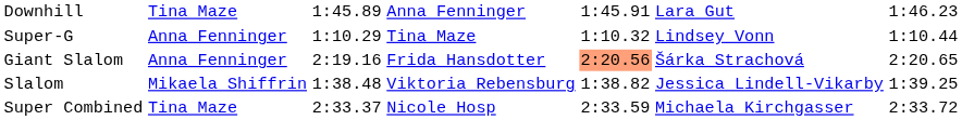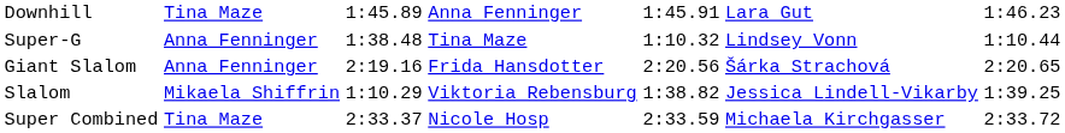Super-G | column 3: 1:10.29 -> 1:38.48
Giant Slalom | column 5: lightsalmon background -> no background
Slalom | column 3: 1:38.48 -> 1:10.29
